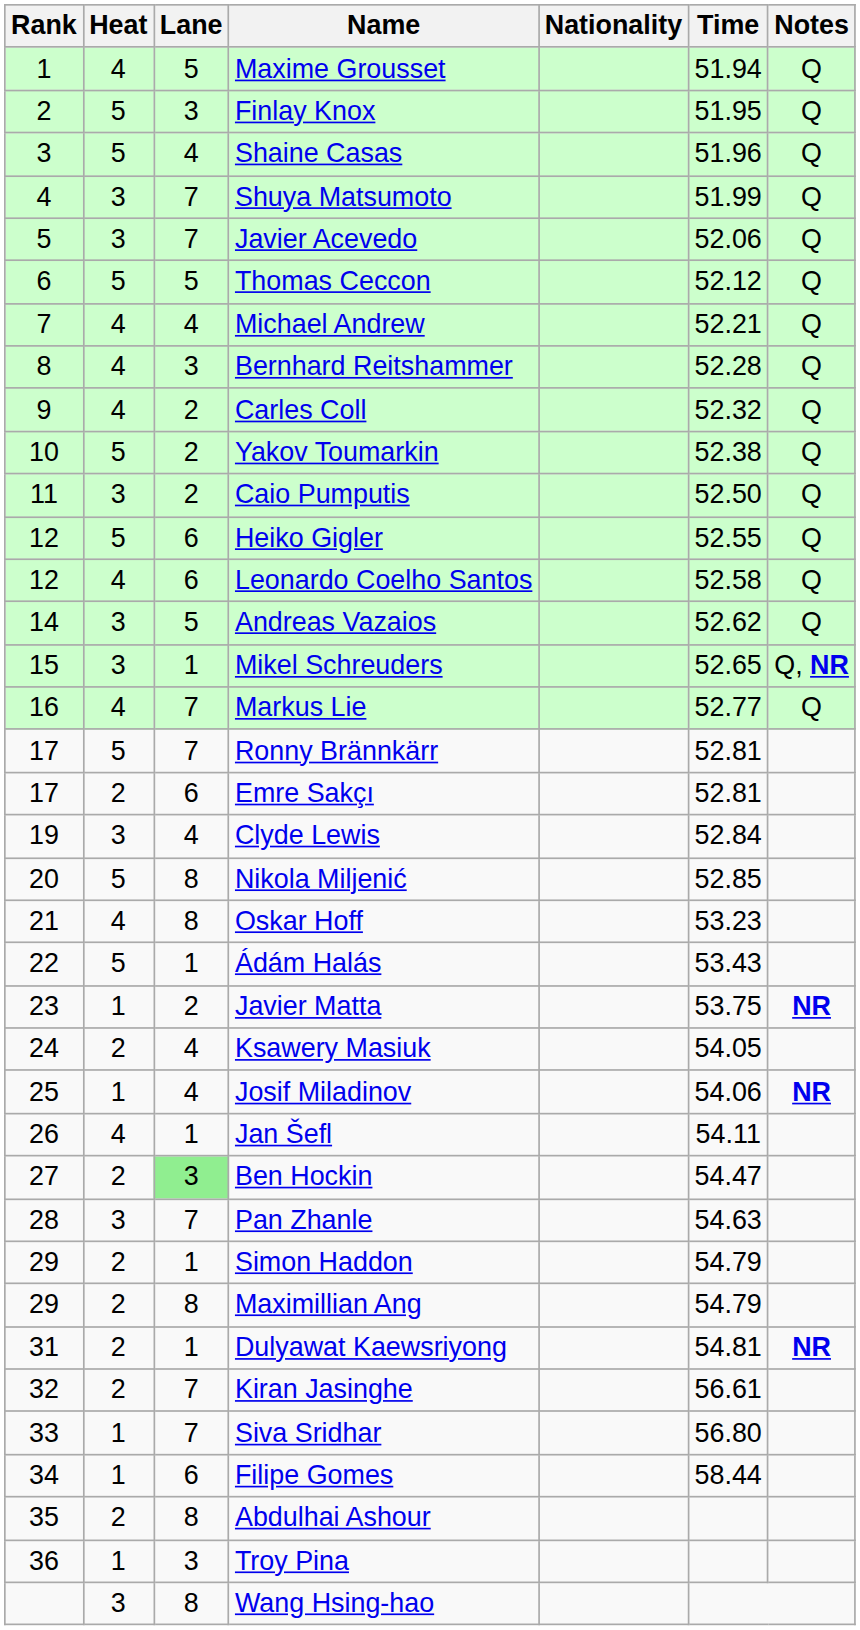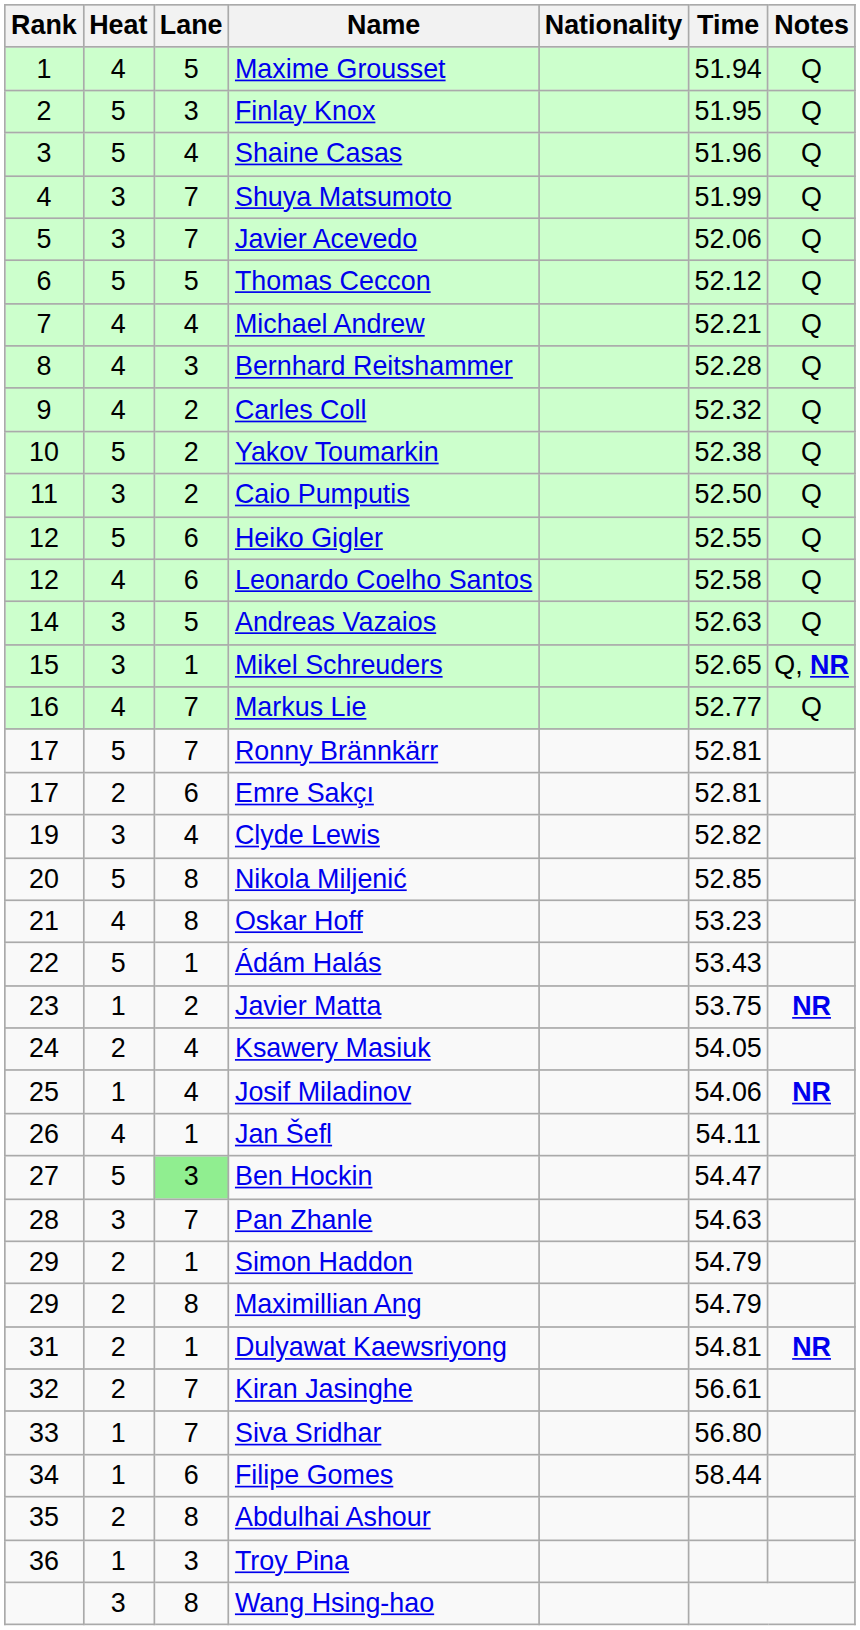Andreas Vazaios | Time: 52.62 -> 52.63
Clyde Lewis | Time: 52.84 -> 52.82
Ben Hockin | Heat: 2 -> 5
